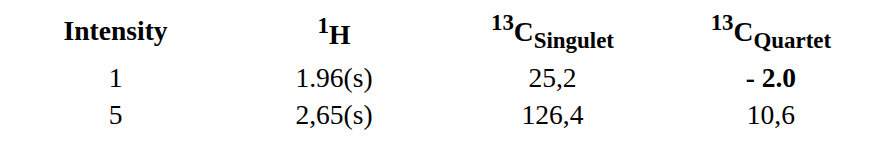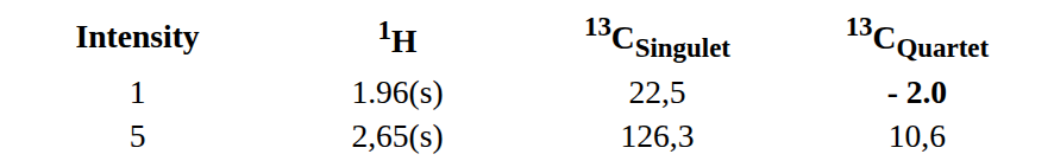1 | 13CSingulet: 25,2 -> 22,5
5 | 13CSingulet: 126,4 -> 126,3
